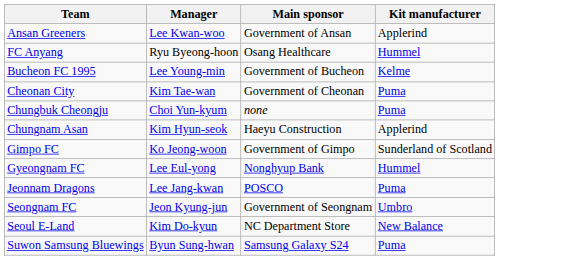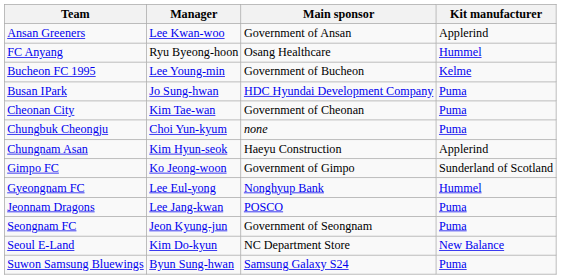+ row: Busan IPark | Jo Sung-hwan | HDC Hyundai Development Company | Puma
Seongnam FC | Kit manufacturer: Umbro -> Puma
